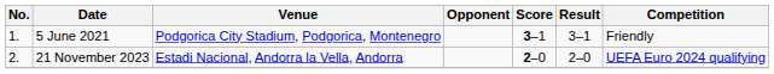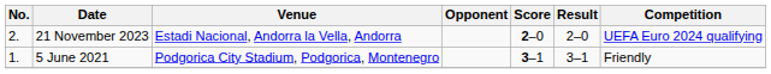rows swapped: 5 June 2021 <-> 21 November 2023
